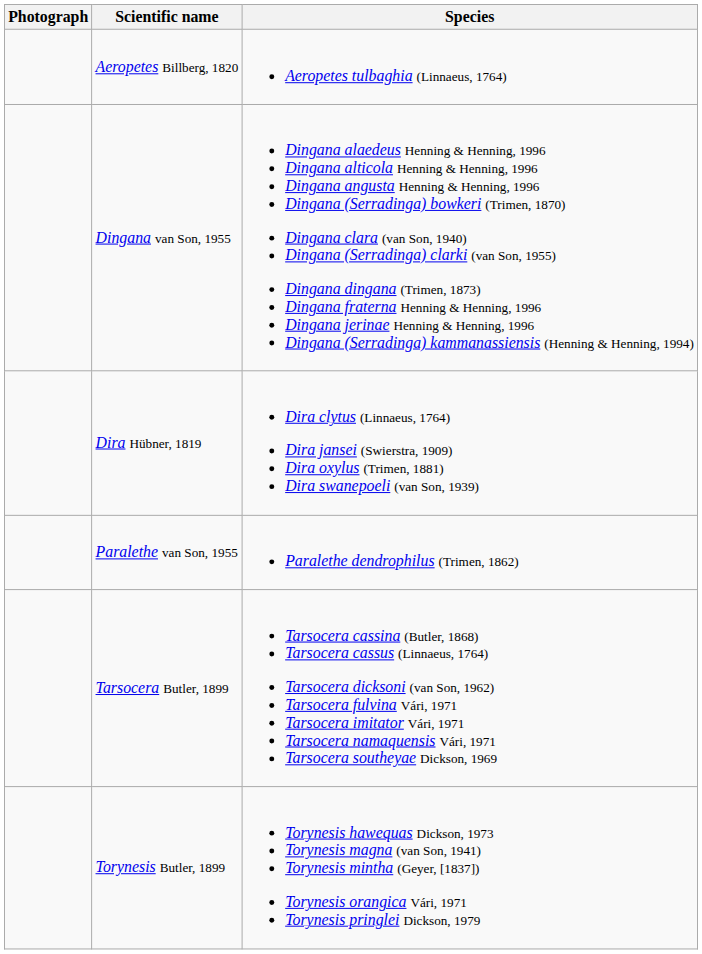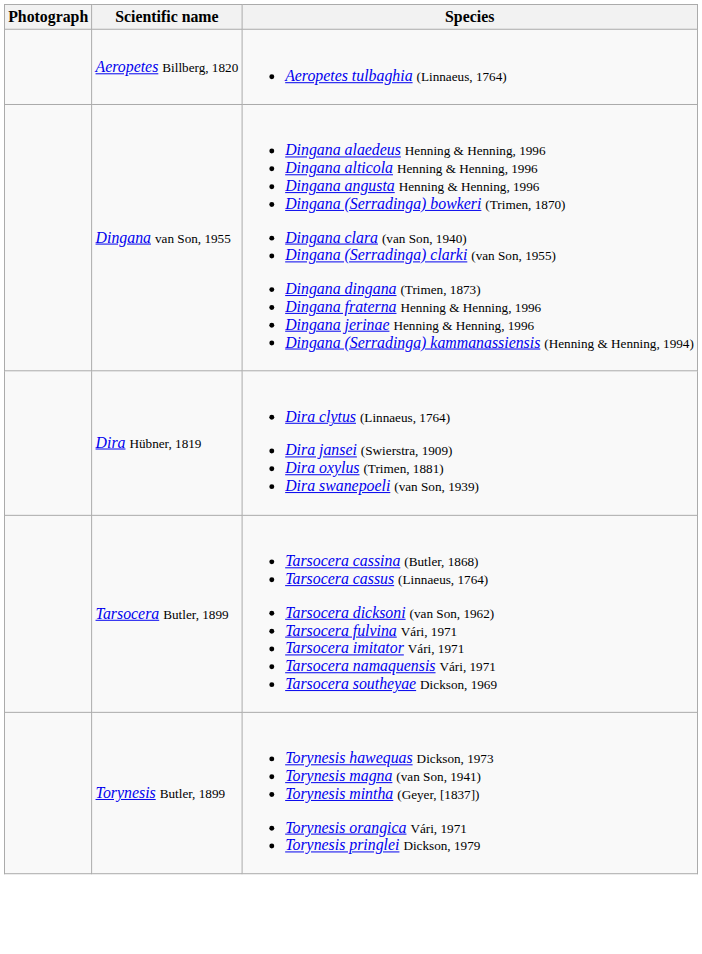- row: Paralethe van Son, 1955 | Paralethe dendrophilus (Trimen, 1862)
